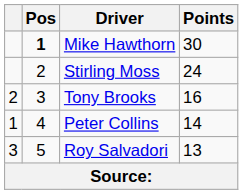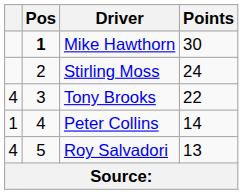Tony Brooks | column 1: 2 -> 4
Tony Brooks | Points: 16 -> 22
Roy Salvadori | column 1: 3 -> 4
